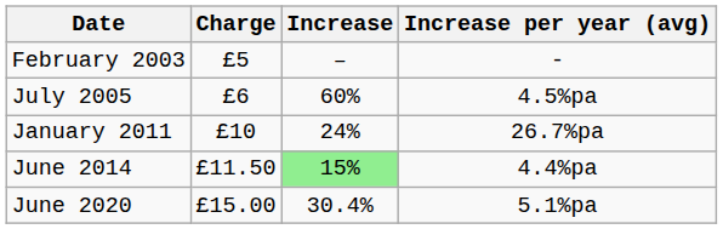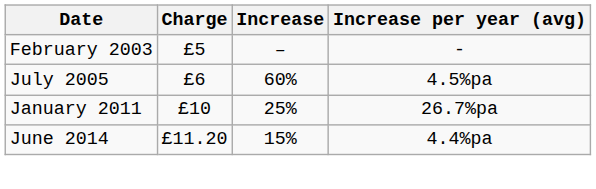January 2011 | Increase: 24% -> 25%
June 2014 | Charge: £11.50 -> £11.20
June 2014 | Increase: lightgreen background -> no background
- row: June 2020 | £15.00 | 30.4% | 5.1%pa
